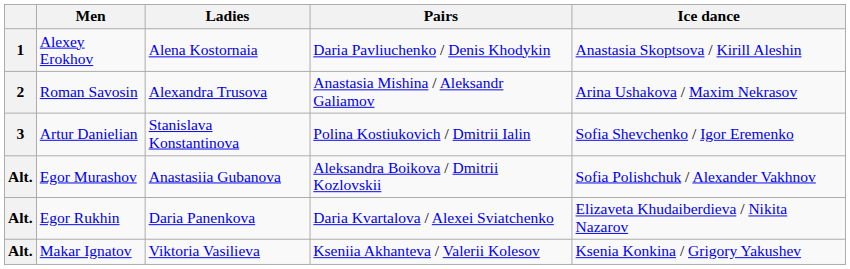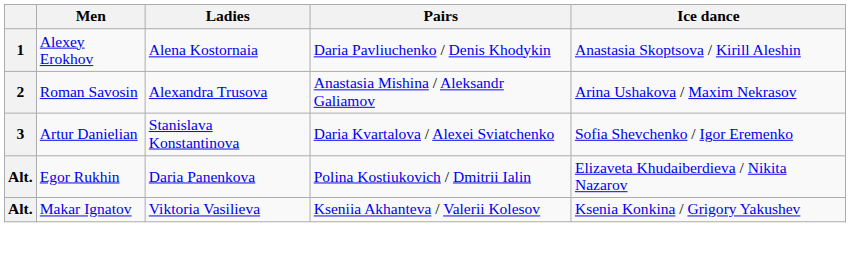Artur Danielian | Pairs: Polina Kostiukovich / Dmitrii Ialin -> Daria Kvartalova / Alexei Sviatchenko
- row: Alt. | Egor Murashov | Anastasiia Gubanova | Aleksandra Boikova / Dmitrii Kozlovskii | Sofia Polishchuk / Alexander Vakhnov
Egor Rukhin | Pairs: Daria Kvartalova / Alexei Sviatchenko -> Polina Kostiukovich / Dmitrii Ialin
